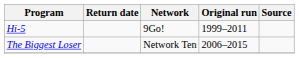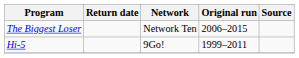rows swapped: The Biggest Loser <-> Hi-5
